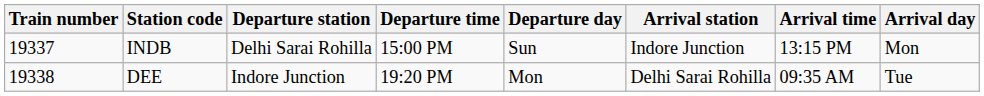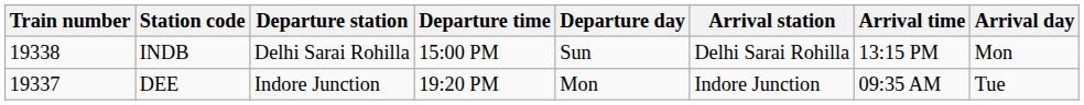INDB | Train number: 19337 -> 19338
INDB | Arrival station: Indore Junction -> Delhi Sarai Rohilla
DEE | Train number: 19338 -> 19337
DEE | Arrival station: Delhi Sarai Rohilla -> Indore Junction
